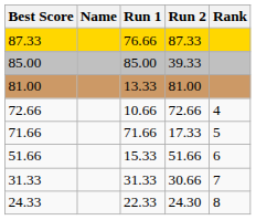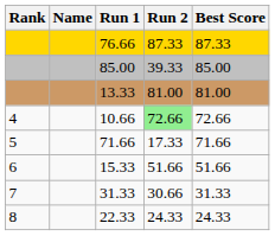columns swapped: Rank <-> Best Score
10.66 | Run 2: no background -> lightgreen background
22.33 | Run 2: 24.30 -> 24.33
